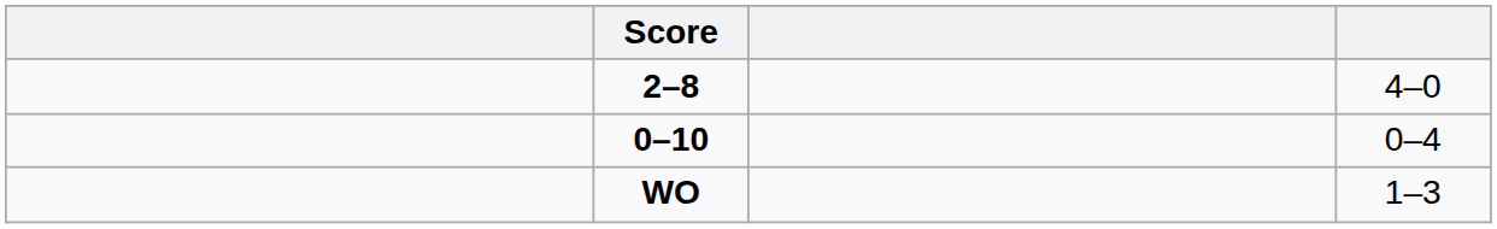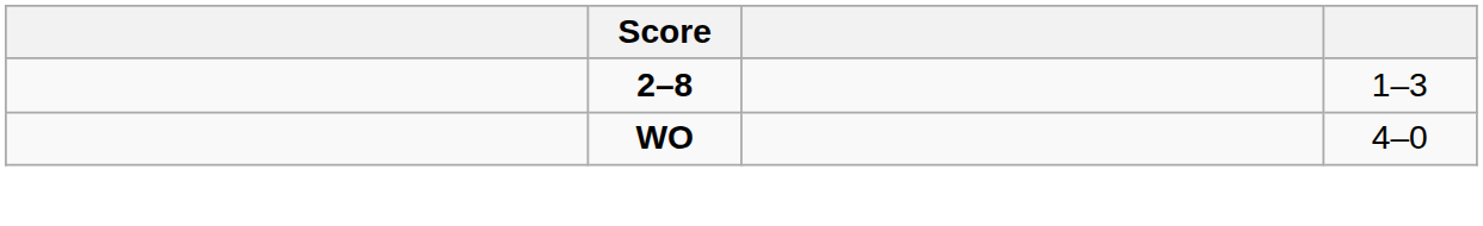2–8 | column 4: 4–0 -> 1–3
- row: 0–10 | 0–4
WO | column 4: 1–3 -> 4–0
